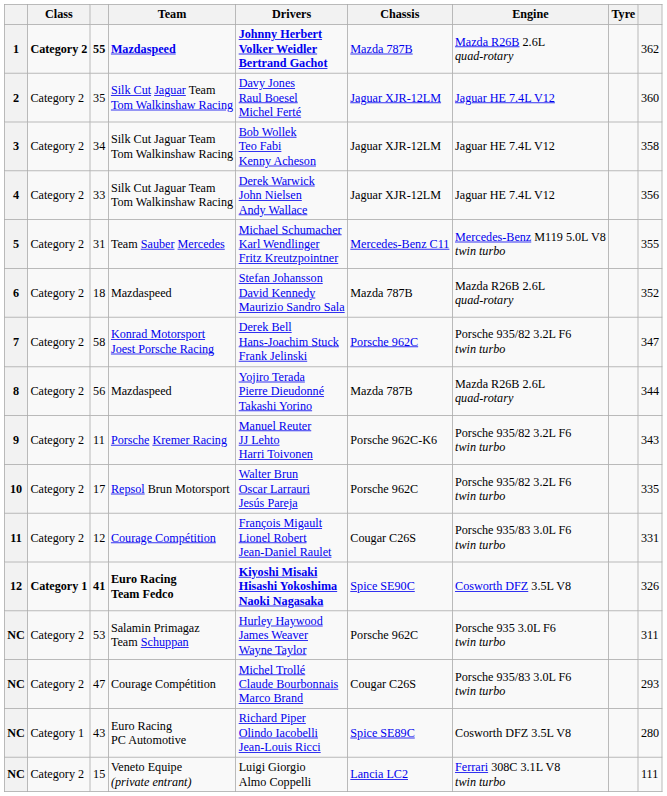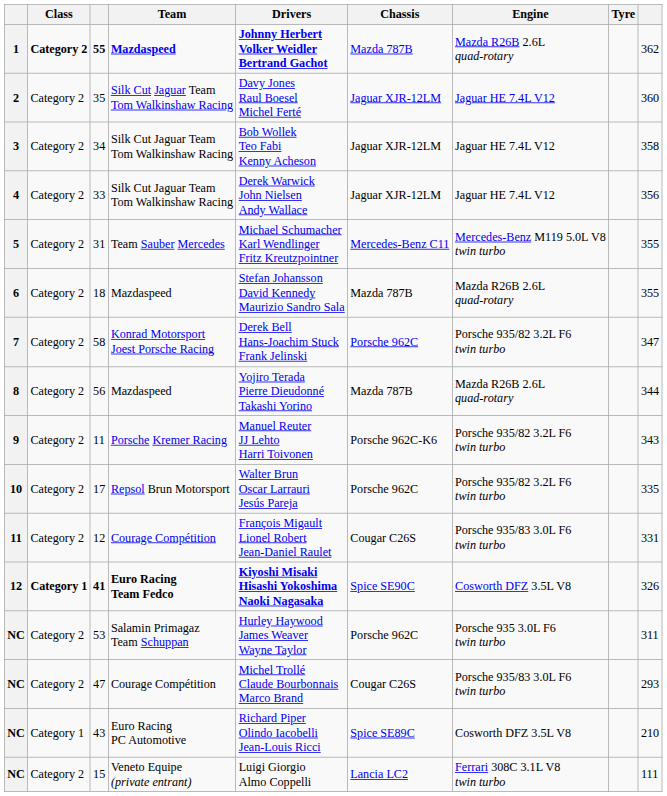18 | column 9: 352 -> 355
43 | column 9: 280 -> 210
